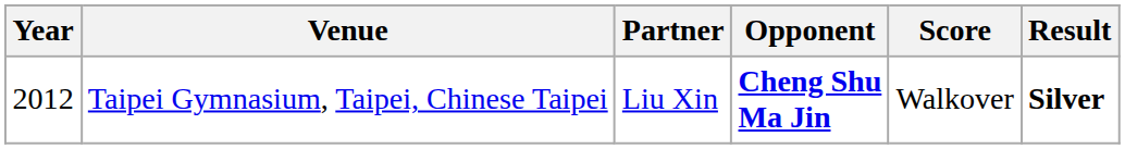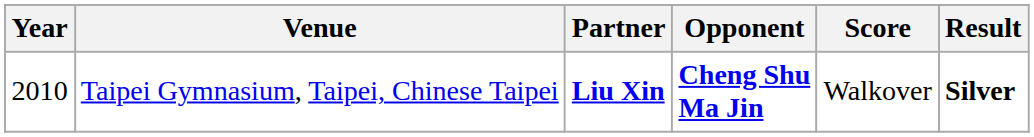Taipei Gymnasium, Taipei, Chinese Taipei | Year: 2012 -> 2010
Taipei Gymnasium, Taipei, Chinese Taipei | Partner: normal -> bold
